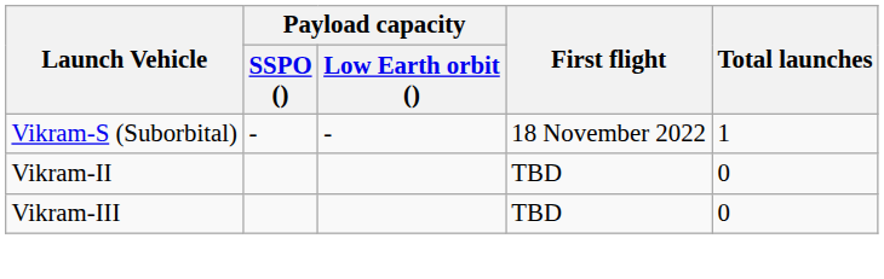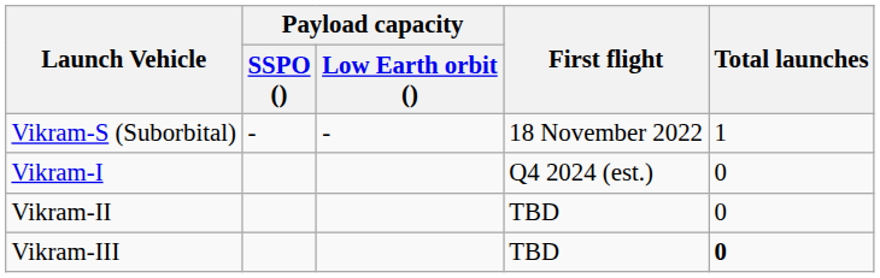+ row: Vikram-I | Q4 2024 (est.) | 0
Vikram-III | Total launches: normal -> bold
